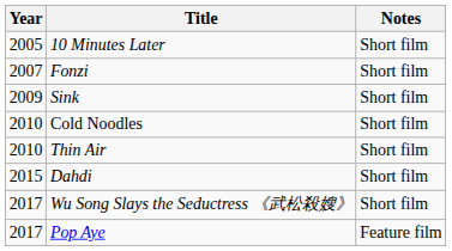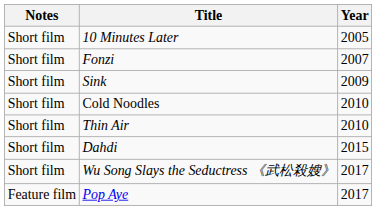columns swapped: Year <-> Notes
